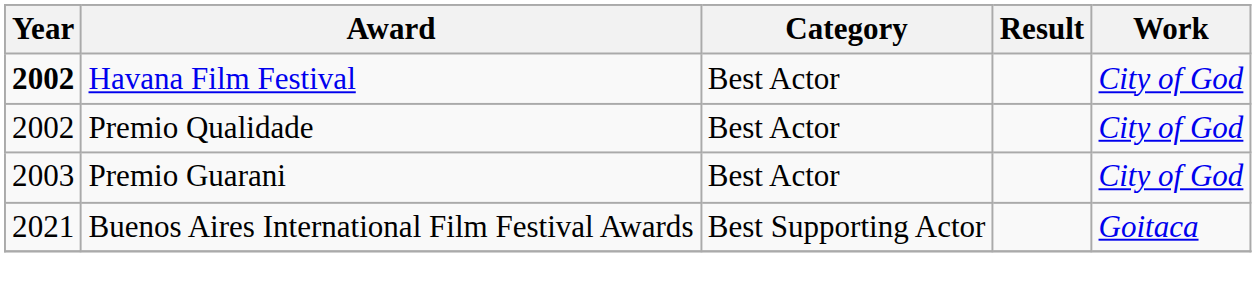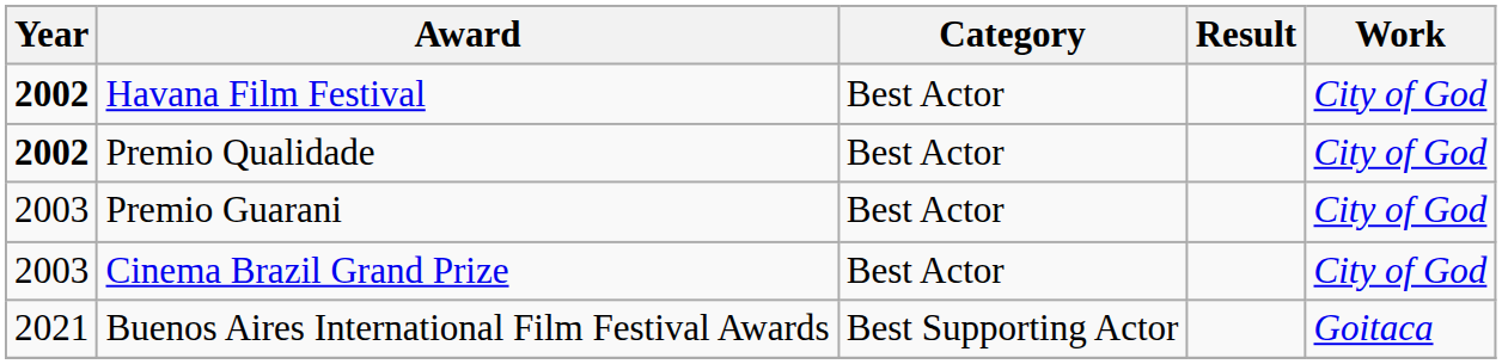Premio Qualidade | Year: normal -> bold
+ row: 2003 | Cinema Brazil Grand Prize | Best Actor | City of God
